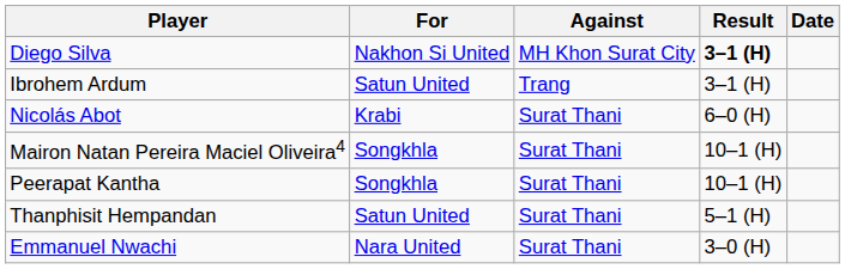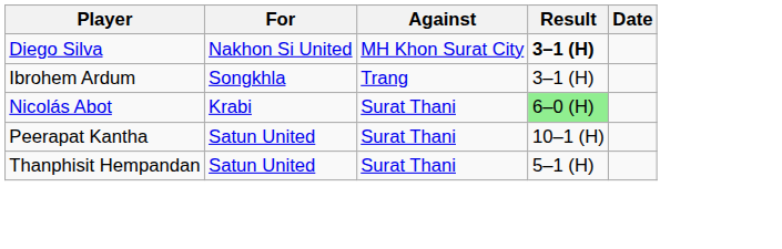Ibrohem Ardum | For: Satun United -> Songkhla
Nicolás Abot | Result: no background -> lightgreen background
- row: Mairon Natan Pereira Maciel Oliveira4 | Songkhla | Surat Thani | 10–1 (H)
Peerapat Kantha | For: Songkhla -> Satun United
- row: Emmanuel Nwachi | Nara United | Surat Thani | 3–0 (H)
